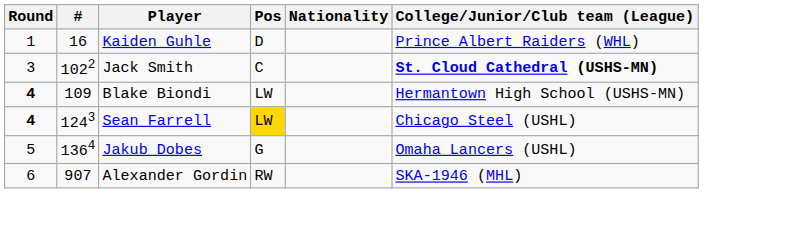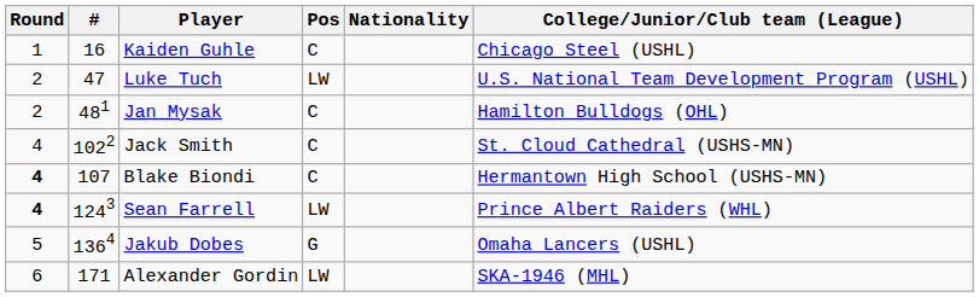Kaiden Guhle | Pos: D -> C
Kaiden Guhle | College/Junior/Club team (League): Prince Albert Raiders (WHL) -> Chicago Steel (USHL)
+ row: 2 | 47 | Luke Tuch | LW | U.S. National Team Development Program (USHL)
+ row: 2 | 481 | Jan Mysak | C | Hamilton Bulldogs (OHL)
Jack Smith | Round: 3 -> 4
Jack Smith | College/Junior/Club team (League): bold -> normal
Blake Biondi | #: 109 -> 107
Blake Biondi | Pos: LW -> C
Sean Farrell | Pos: gold background -> no background
Sean Farrell | College/Junior/Club team (League): Chicago Steel (USHL) -> Prince Albert Raiders (WHL)
Alexander Gordin | #: 907 -> 171
Alexander Gordin | Pos: RW -> LW
